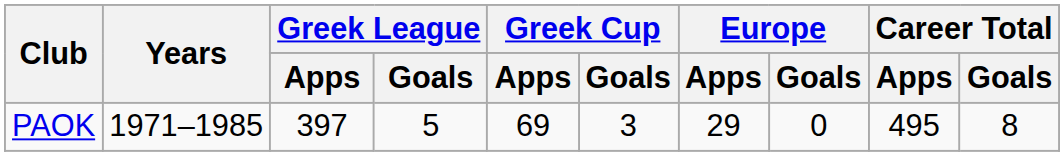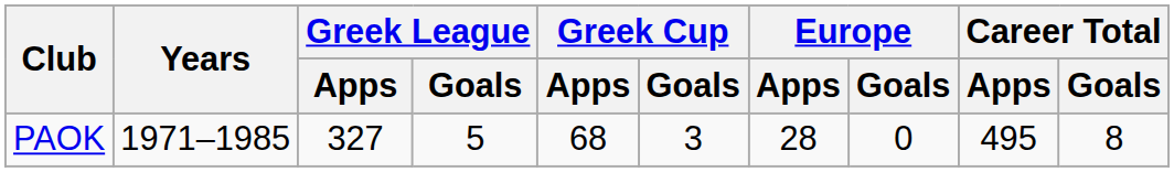PAOK | Greek League / Apps: 397 -> 327
PAOK | Greek Cup / Apps: 69 -> 68
PAOK | Europe / Apps: 29 -> 28
